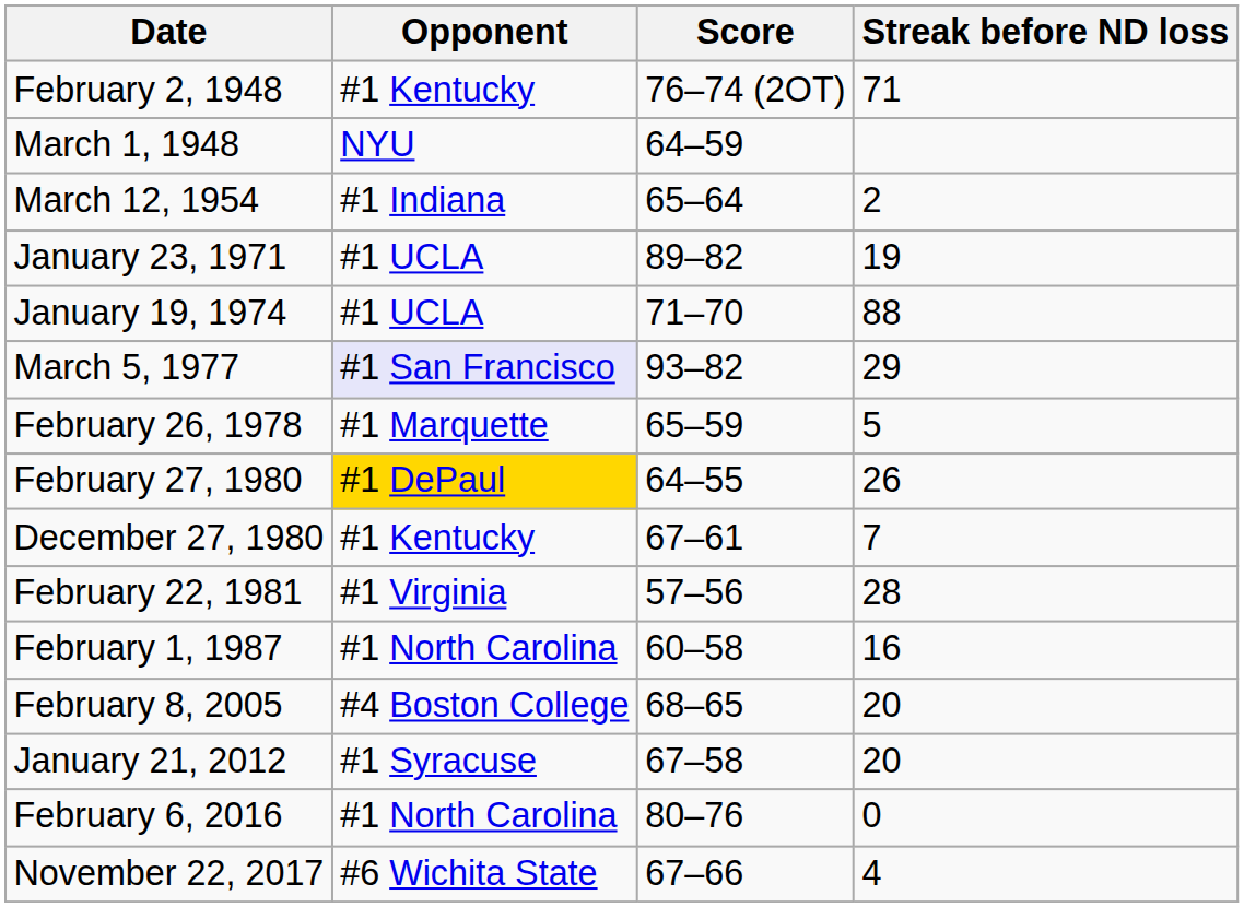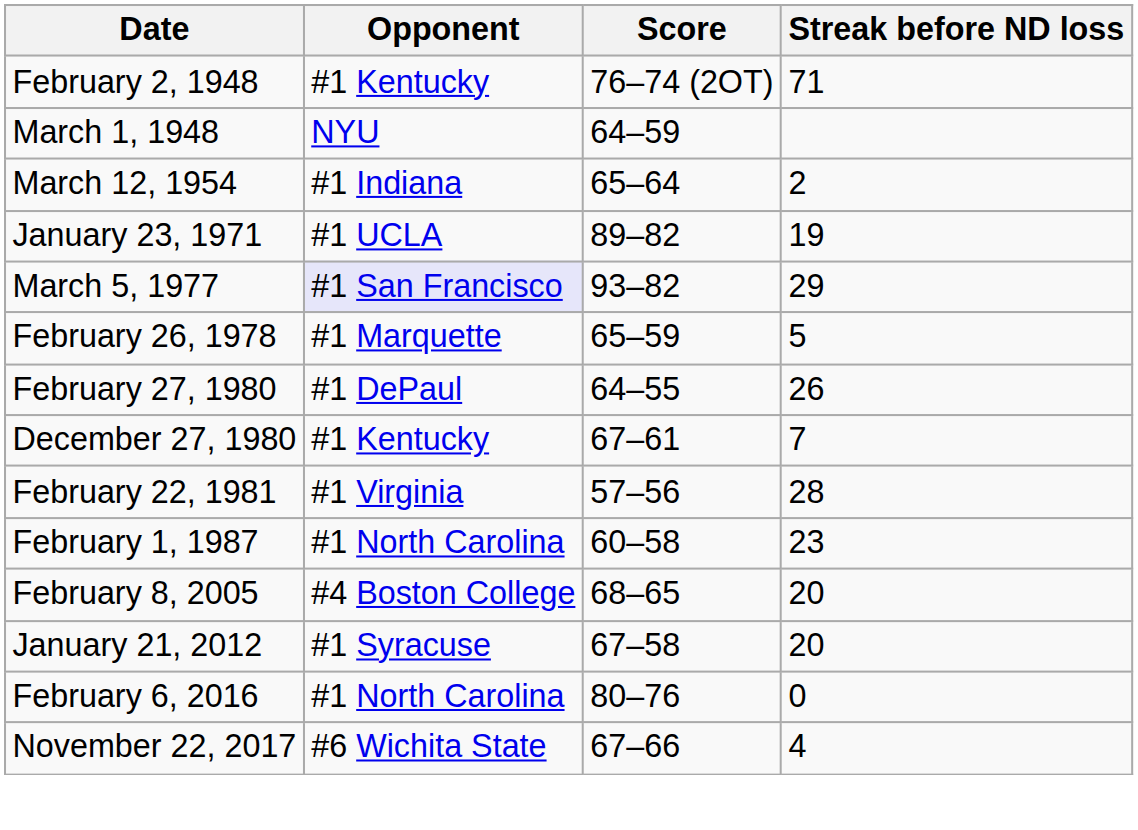- row: January 19, 1974 | #1 UCLA | 71–70 | 88
February 27, 1980 | Opponent: gold background -> no background
February 1, 1987 | Streak before ND loss: 16 -> 23
